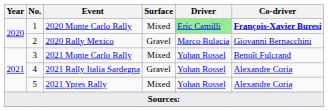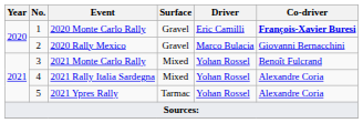2020 Monte Carlo Rally | Surface: Mixed -> Gravel
2020 Monte Carlo Rally | Driver: lightgreen background -> no background
2021 Rally Italia Sardegna | Surface: Gravel -> Mixed
2021 Ypres Rally | Surface: Mixed -> Tarmac
